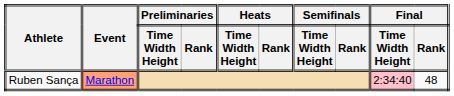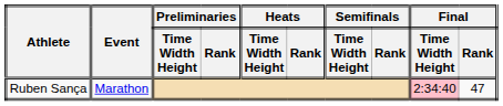Ruben Sança | Event: lightsalmon background -> no background
Ruben Sança | Final / Rank: 48 -> 47
